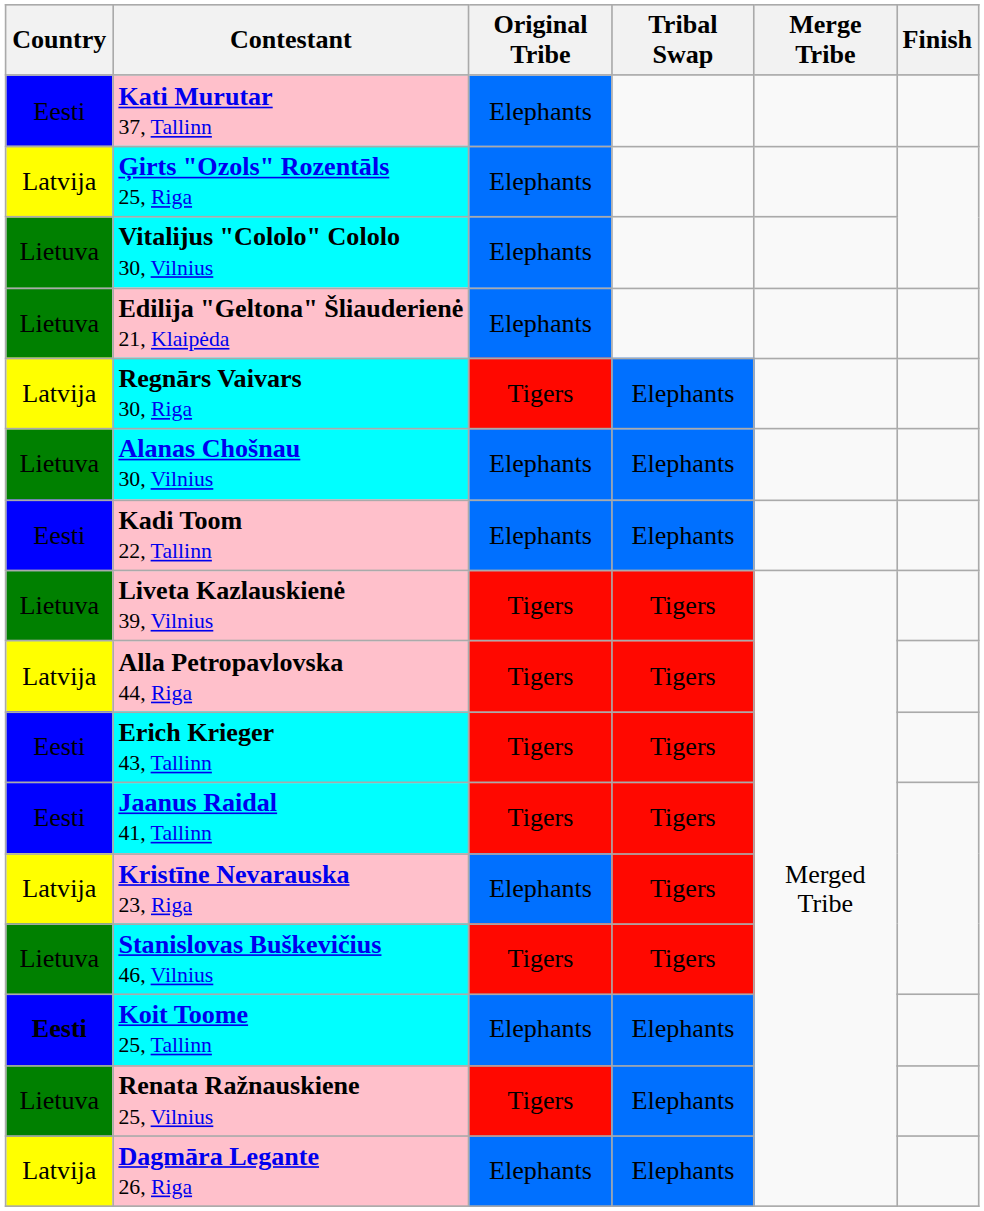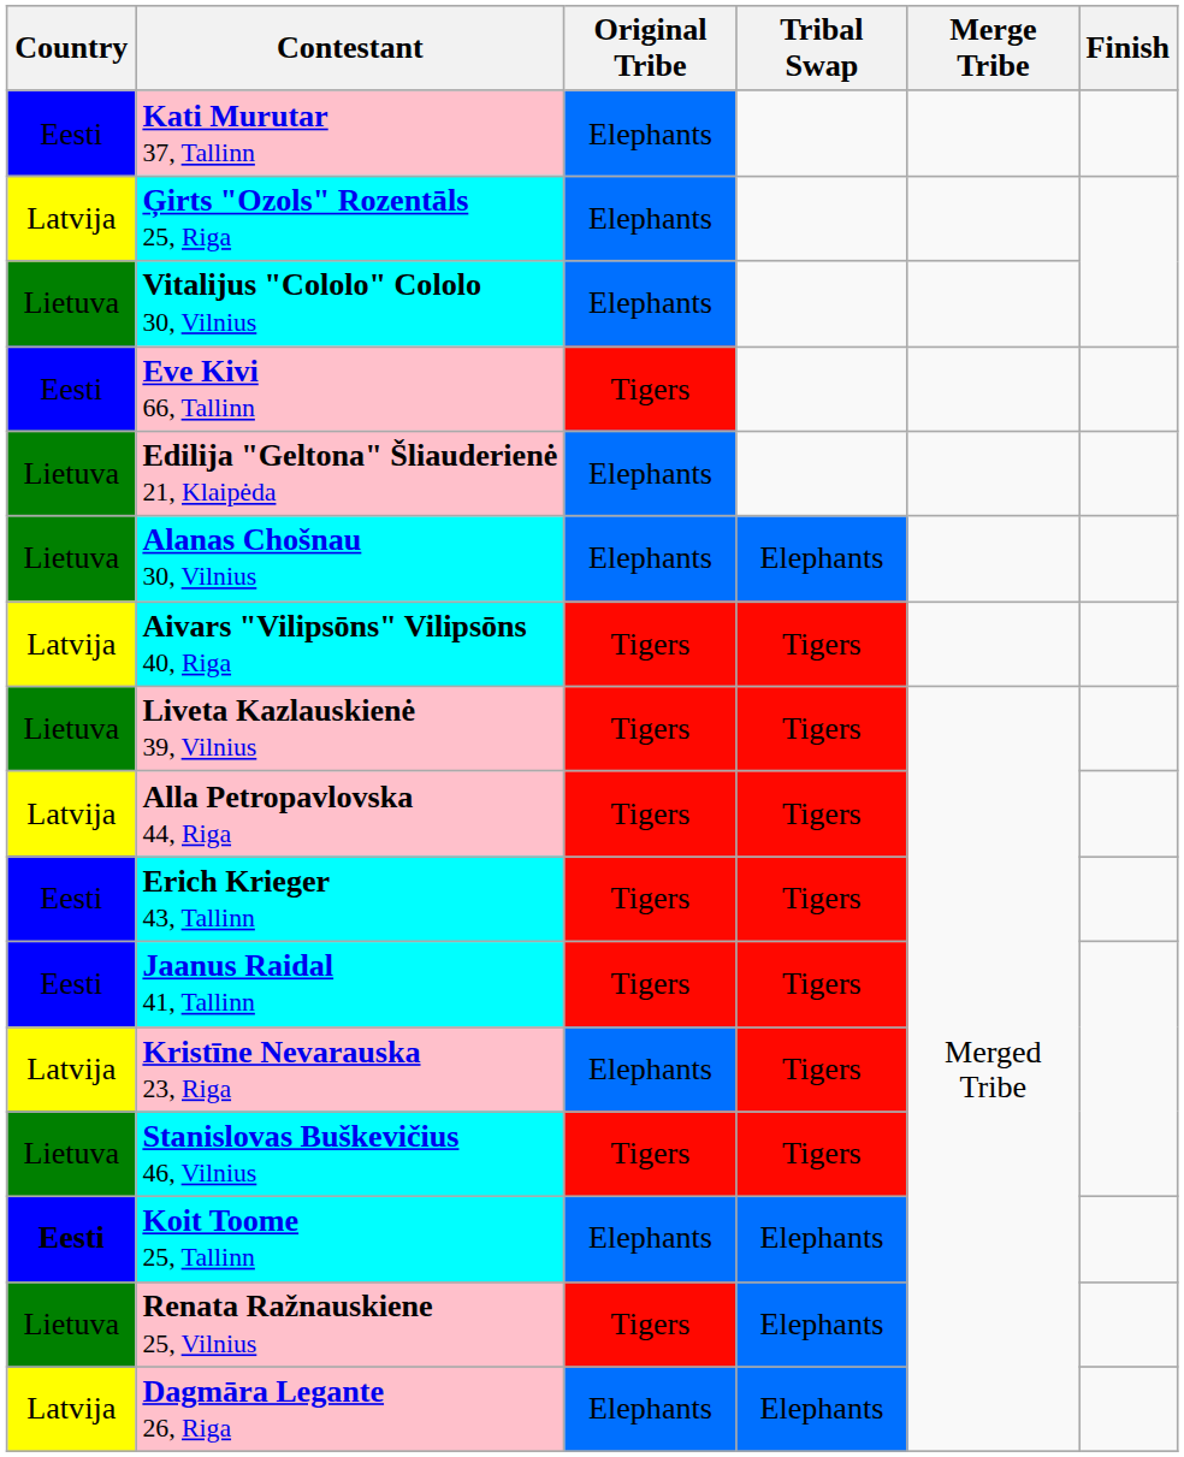+ row: Eesti | Eve Kivi 66, Tallinn | Tigers
- row: Latvija | Regnārs Vaivars 30, Riga | Tigers | Elephants
+ row: Latvija | Aivars "Vilipsōns" Vilipsōns 40, Riga | Tigers | Tigers
- row: Eesti | Kadi Toom 22, Tallinn | Elephants | Elephants
